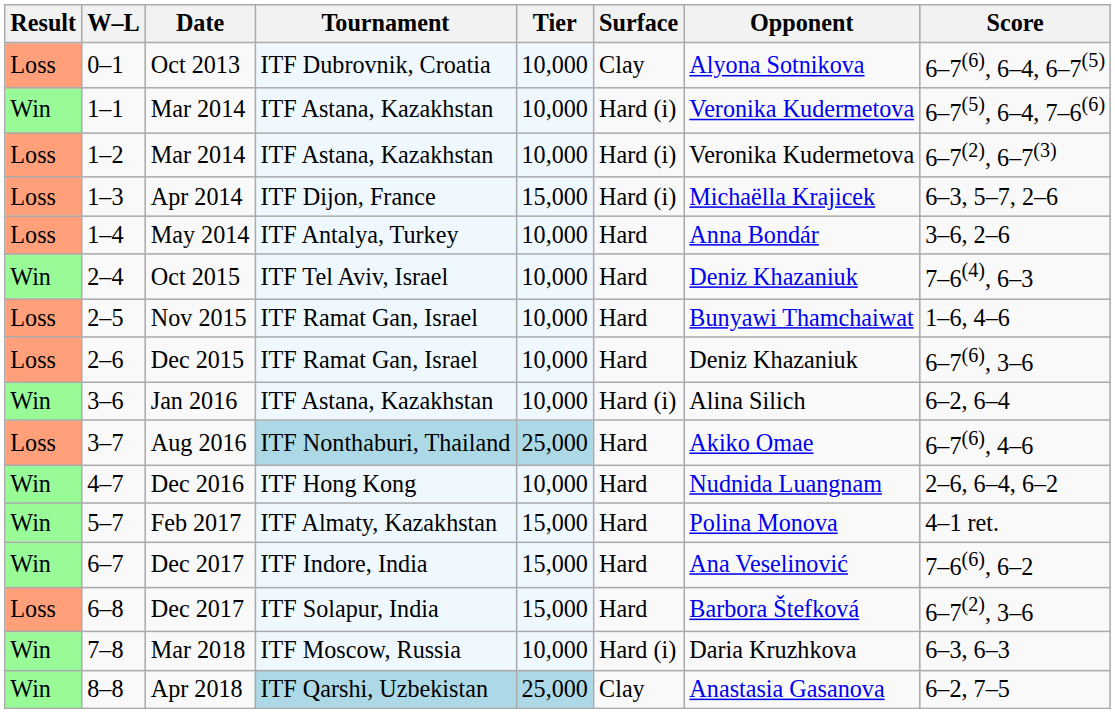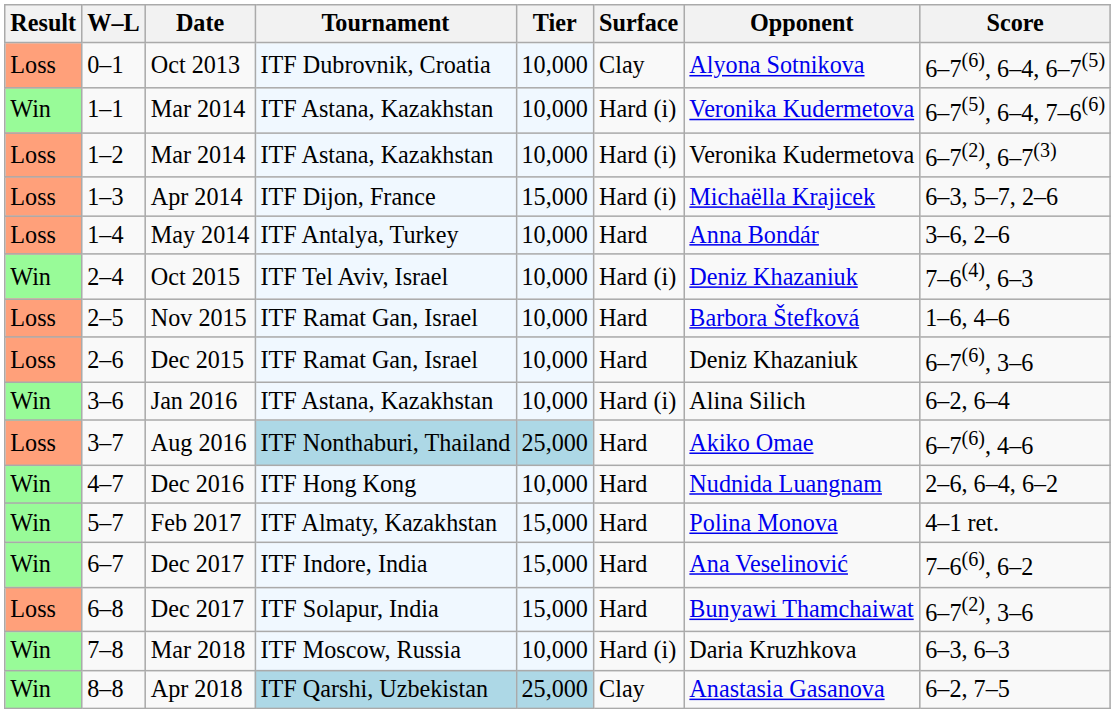2–4 | Surface: Hard -> Hard (i)
2–5 | Opponent: Bunyawi Thamchaiwat -> Barbora Štefková
6–8 | Opponent: Barbora Štefková -> Bunyawi Thamchaiwat
